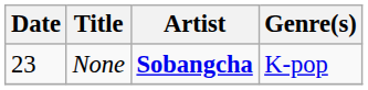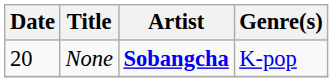None | Date: 23 -> 20
